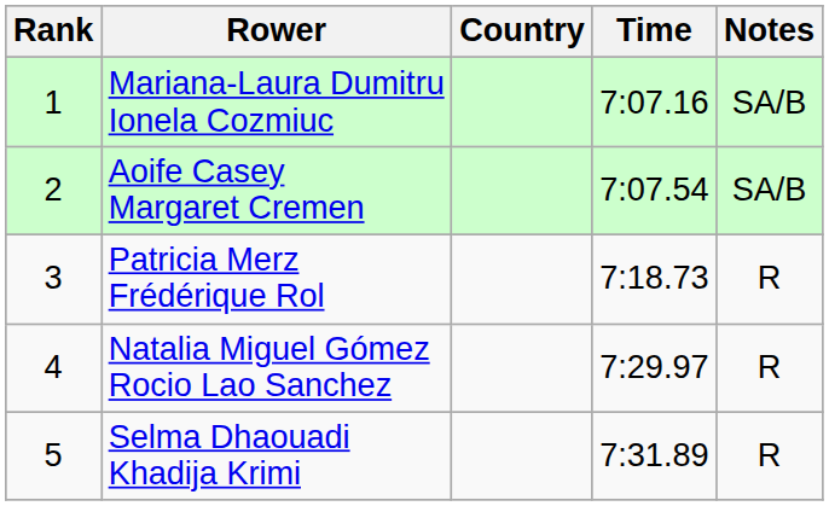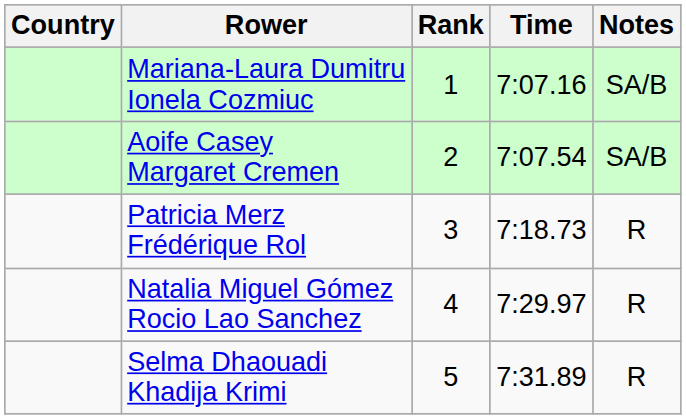columns swapped: Rank <-> Country
